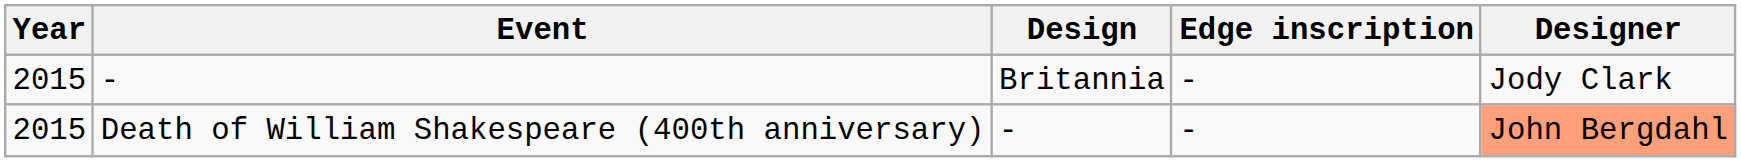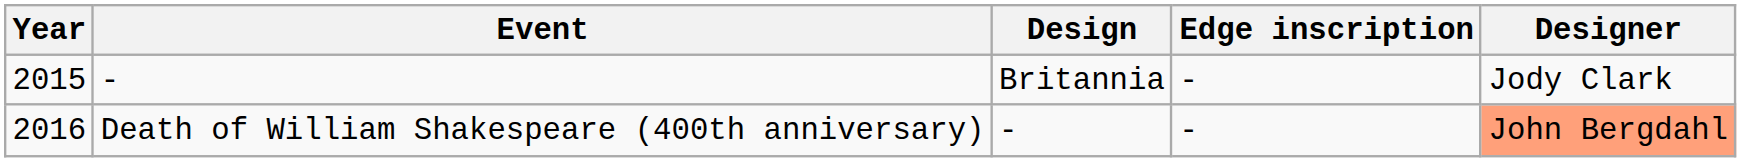Death of William Shakespeare (400th anniversary) | Year: 2015 -> 2016
